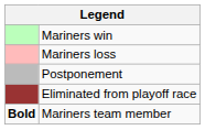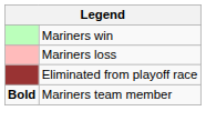- row: Postponement
